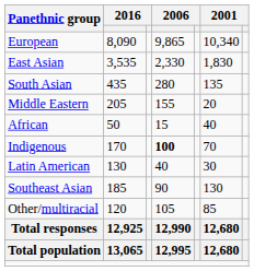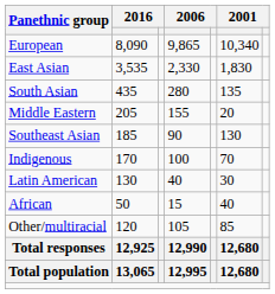rows swapped: Southeast Asian <-> African
Indigenous | column 4: bold -> normal
